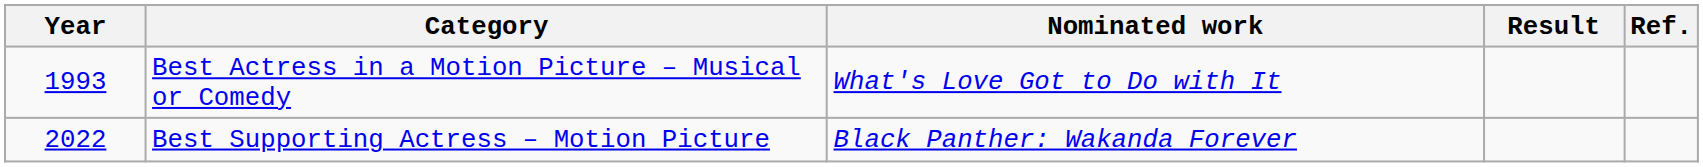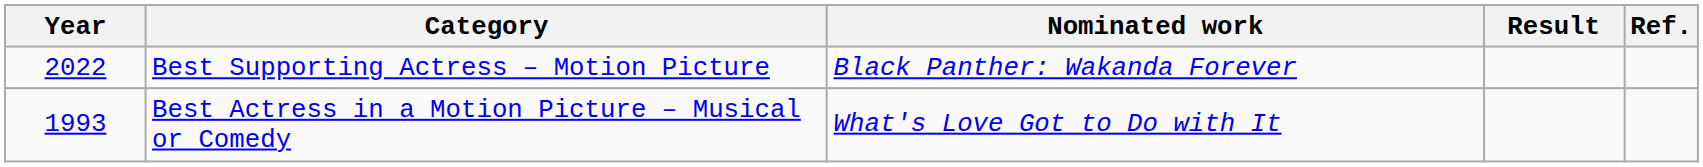rows swapped: Best Actress in a Motion Picture – Musical or Comedy <-> Best Supporting Actress – Motion Picture
